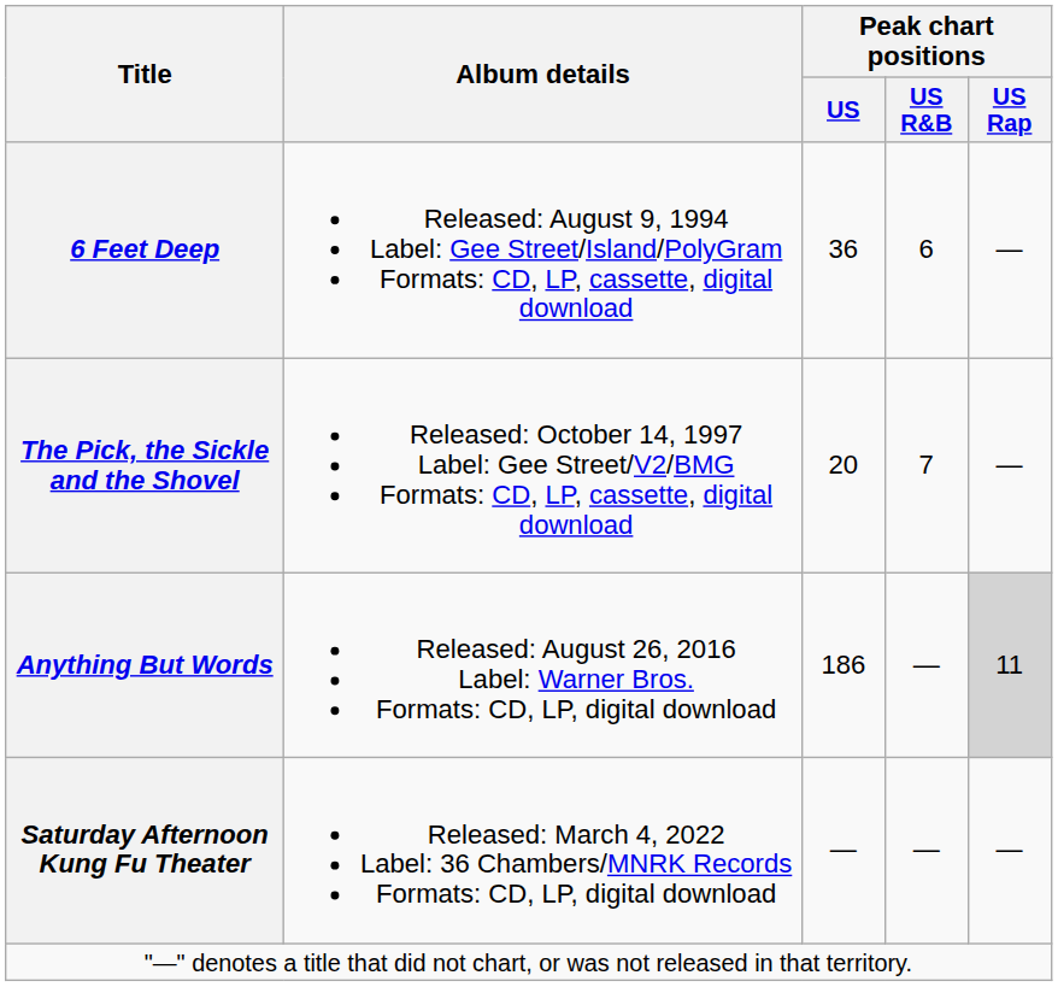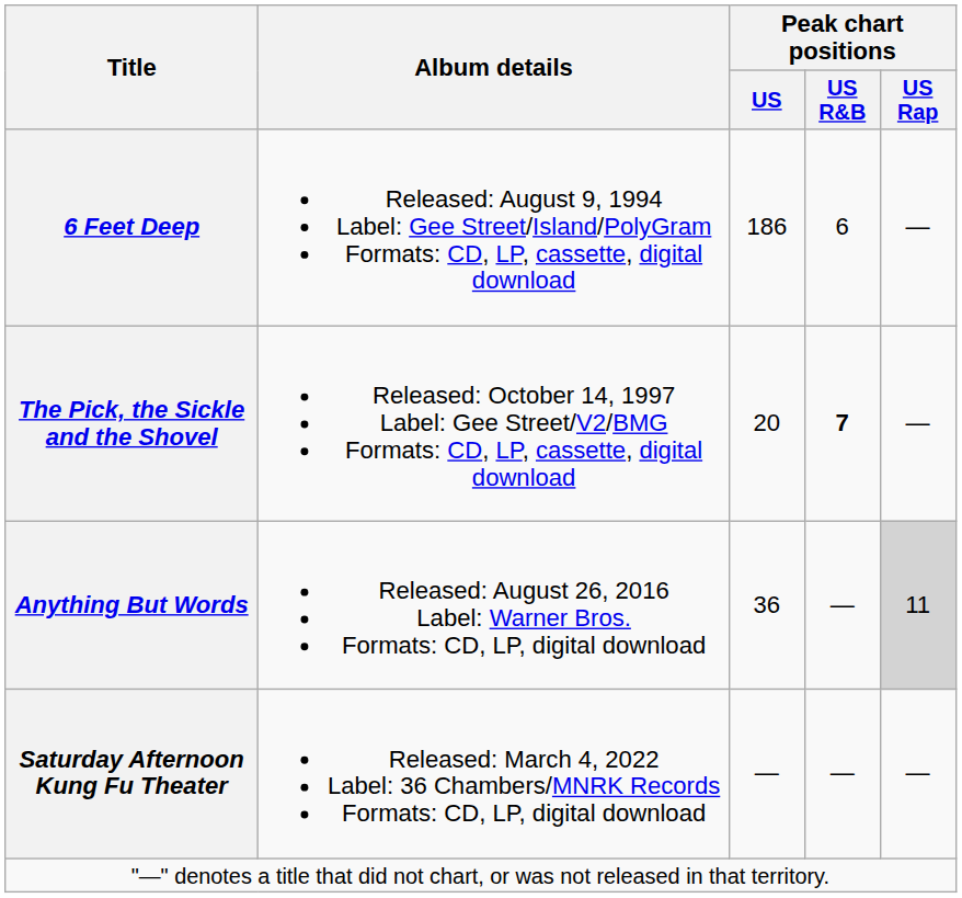6 Feet Deep | Peak chart positions / US: 36 -> 186
The Pick, the Sickle and the Shovel | Peak chart positions / US R&B: normal -> bold
Anything But Words | Peak chart positions / US: 186 -> 36
